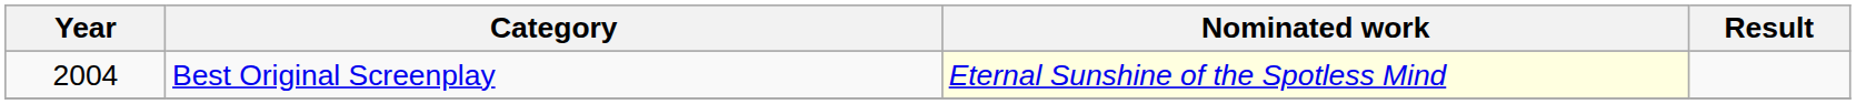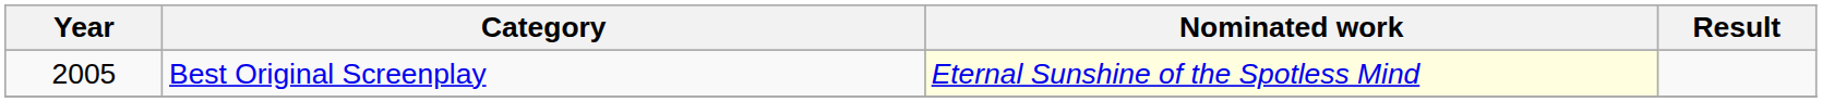Best Original Screenplay | Year: 2004 -> 2005
